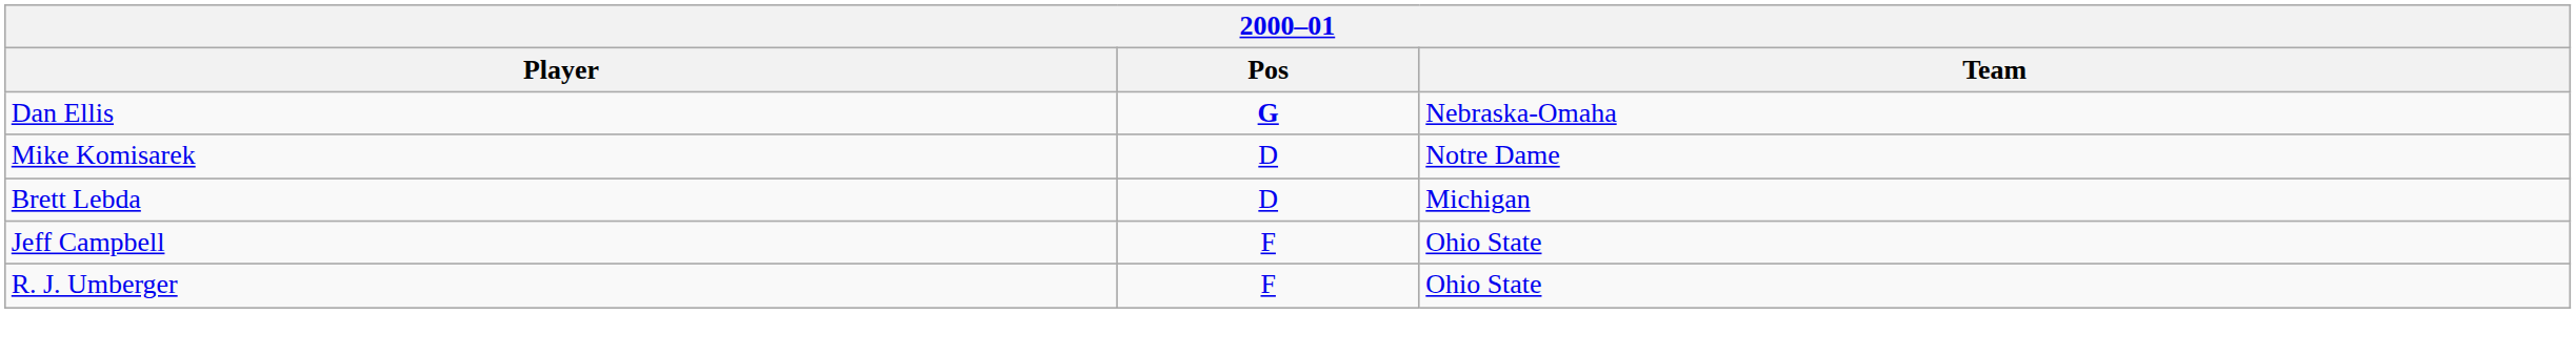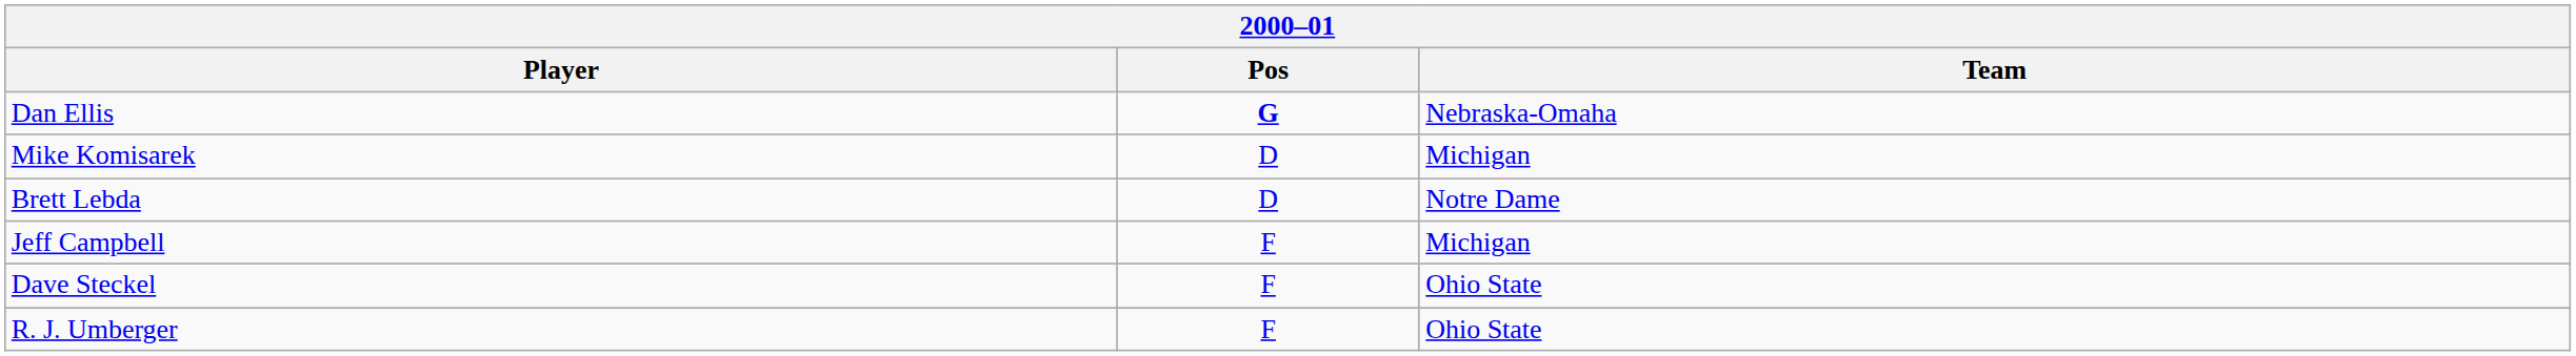Mike Komisarek | Team: Notre Dame -> Michigan
Brett Lebda | Team: Michigan -> Notre Dame
Jeff Campbell | Team: Ohio State -> Michigan
+ row: Dave Steckel | F | Ohio State
